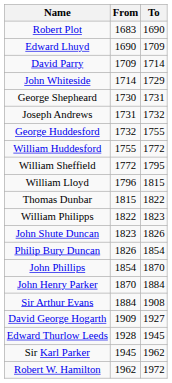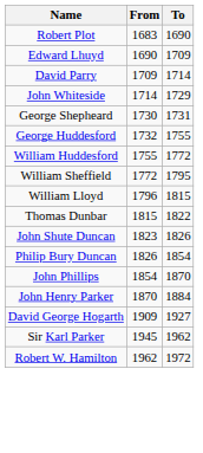- row: Joseph Andrews | 1731 | 1732
- row: William Philipps | 1822 | 1823
- row: Sir Arthur Evans | 1884 | 1908
- row: Edward Thurlow Leeds | 1928 | 1945
